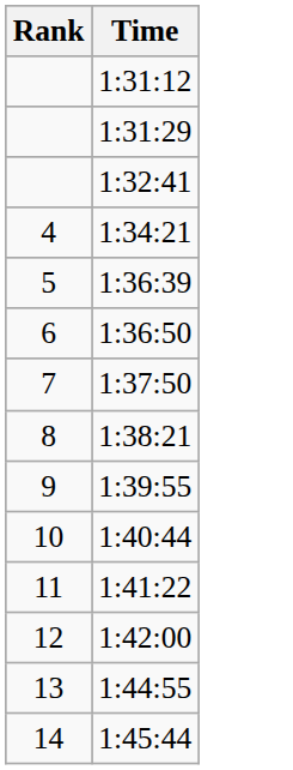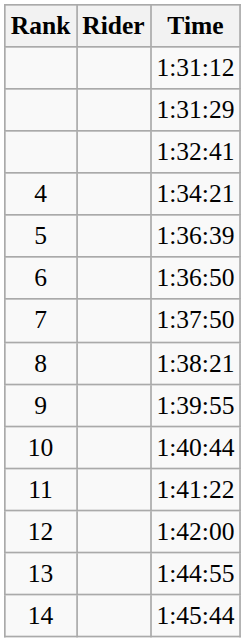+ column: Rider
